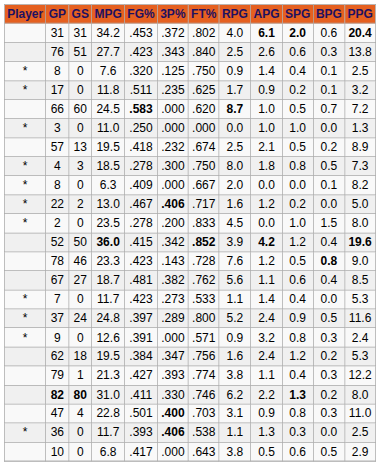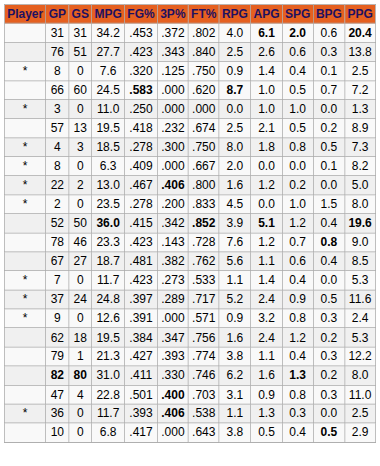- row: * | 17 | 0 | 11.8 | .511 | .235 | .625 | 1.7 | 0.9 | 0.2 | 0.1 | 3.2
22 | FT%: .717 -> .800
52 | APG: 4.2 -> 5.1
78 | SPG: 0.5 -> 0.7
37 | FT%: .800 -> .717
82 | APG: 2.2 -> 1.6
10 | SPG: 0.6 -> 0.4
10 | BPG: normal -> bold
